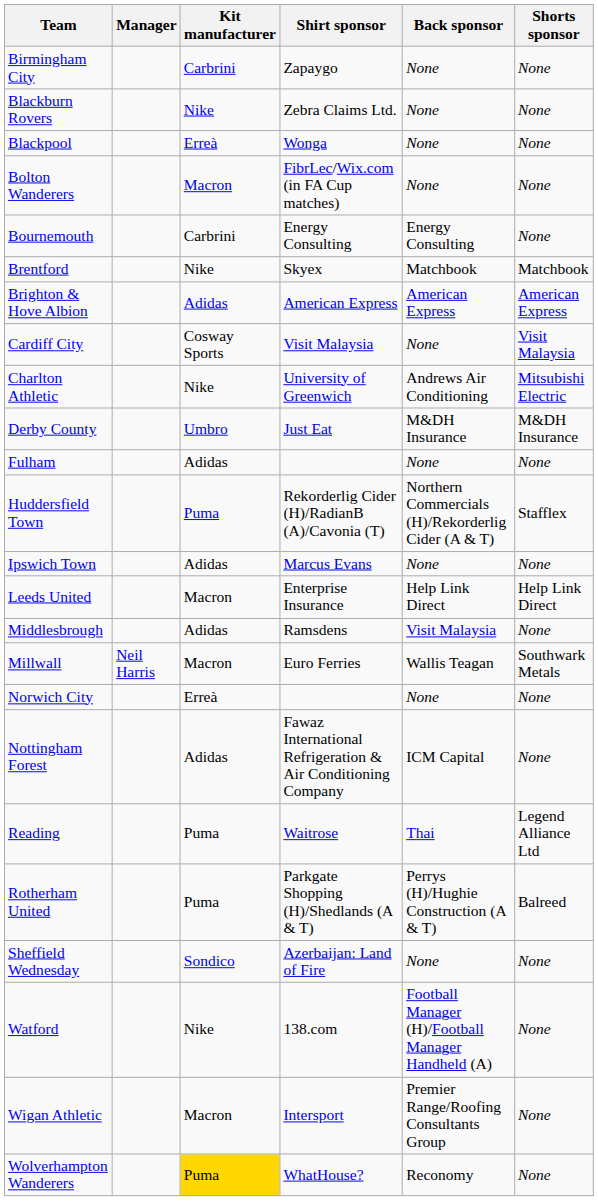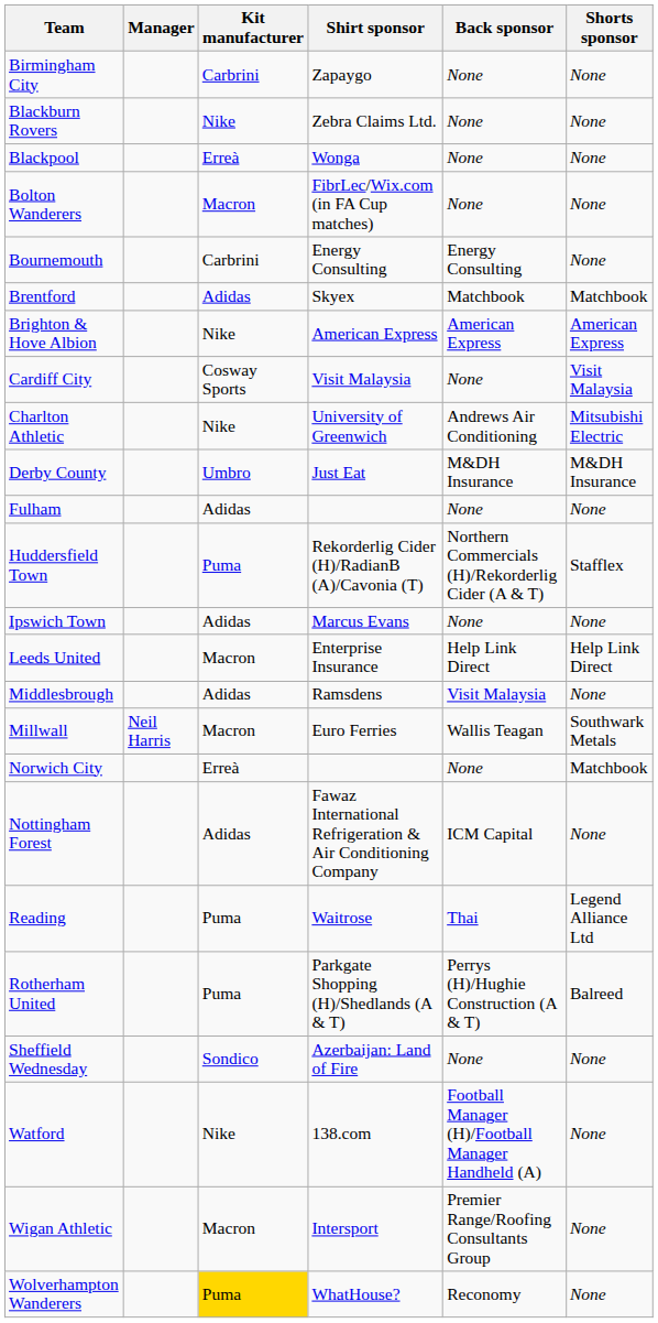Brentford | Kit manufacturer: Nike -> Adidas
Brighton & Hove Albion | Kit manufacturer: Adidas -> Nike
Norwich City | Shorts sponsor: None -> Matchbook
